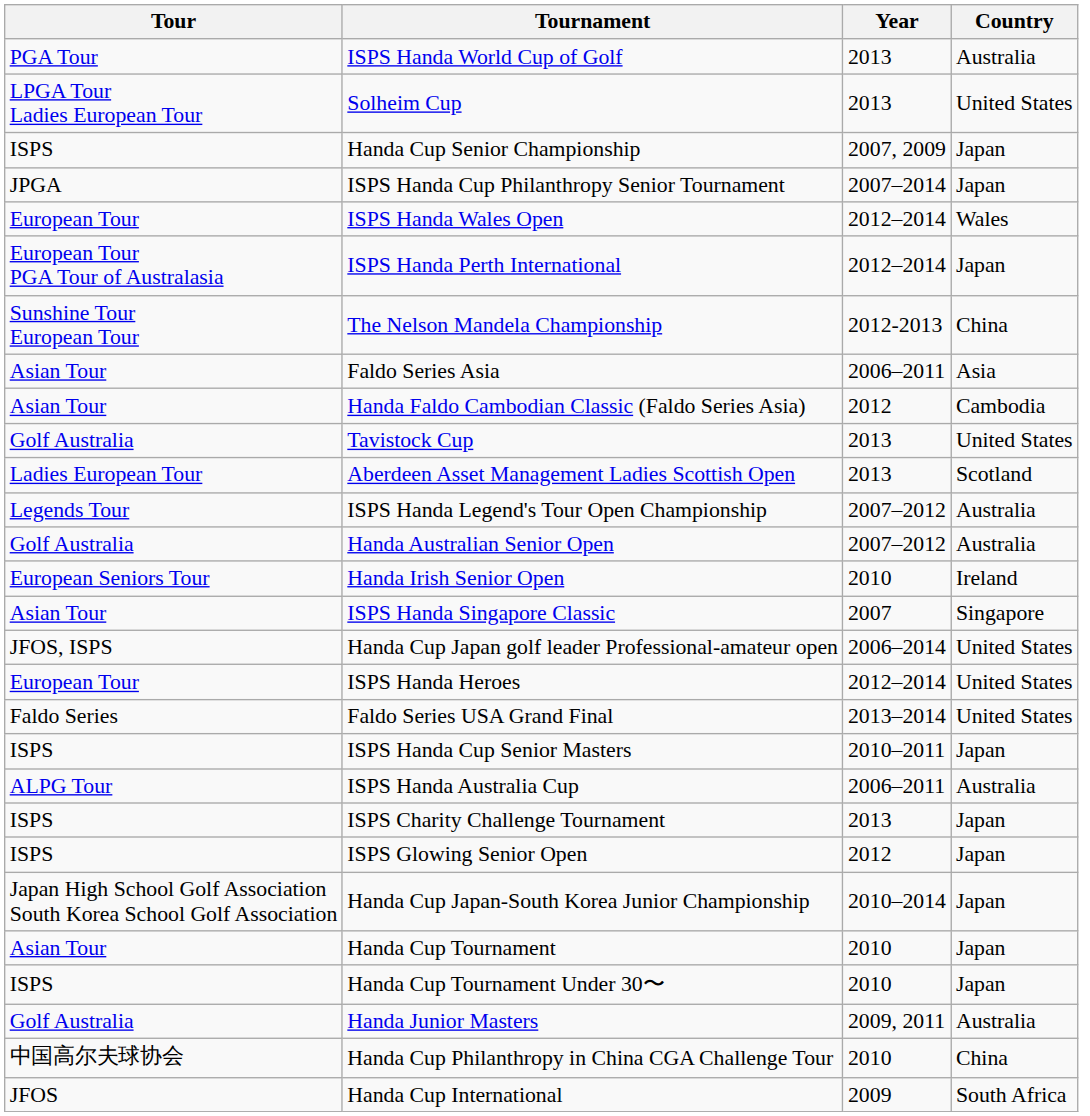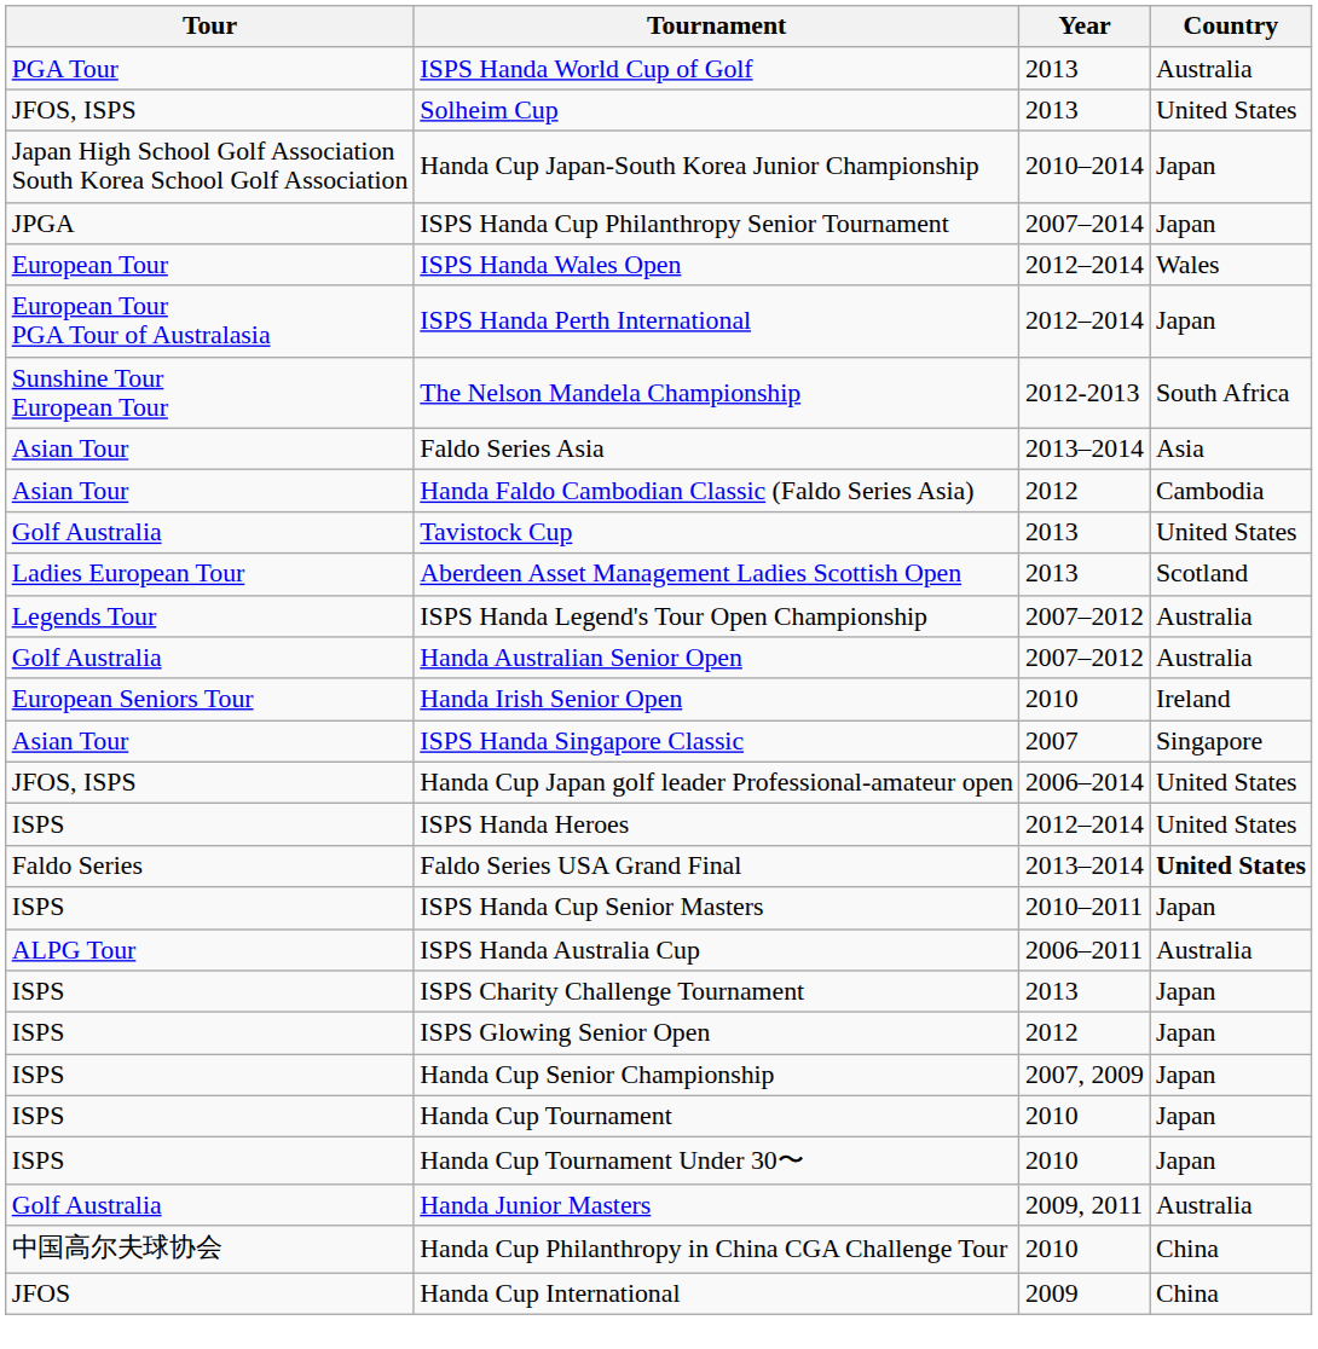Solheim Cup | Tour: LPGA Tour Ladies European Tour -> JFOS, ISPS
rows swapped: Handa Cup Japan-South Korea Junior Championship <-> Handa Cup Senior Championship
The Nelson Mandela Championship | Country: China -> South Africa
Faldo Series Asia | Year: 2006–2011 -> 2013–2014
ISPS Handa Heroes | Tour: European Tour -> ISPS
Faldo Series USA Grand Final | Country: normal -> bold
Handa Cup Tournament | Tour: Asian Tour -> ISPS
Handa Cup International | Country: South Africa -> China
